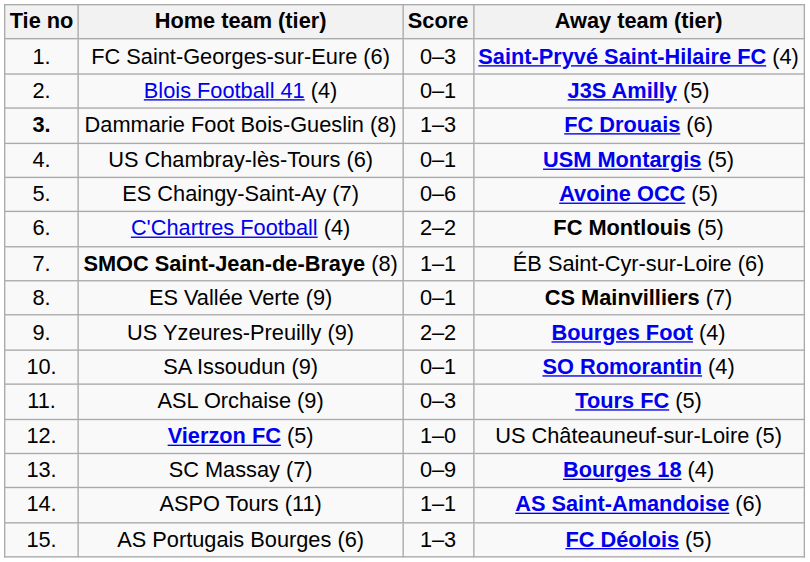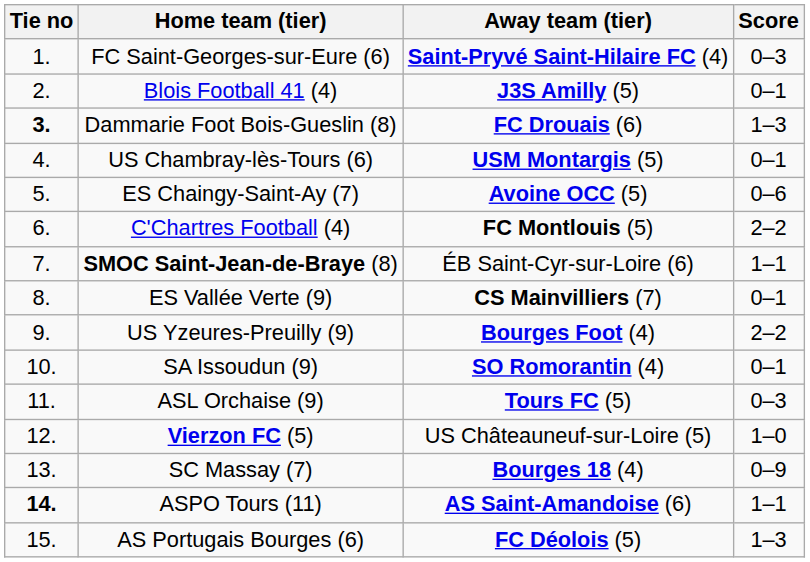columns swapped: Score <-> Away team (tier)
ASPO Tours (11) | Tie no: normal -> bold
